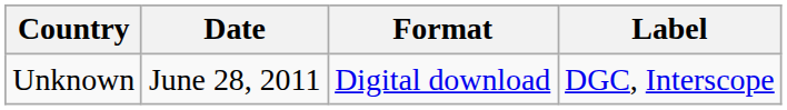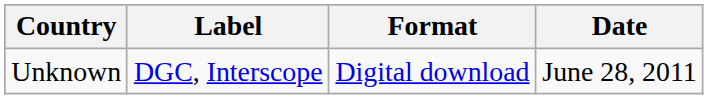columns swapped: Date <-> Label
